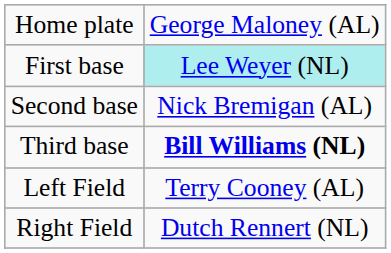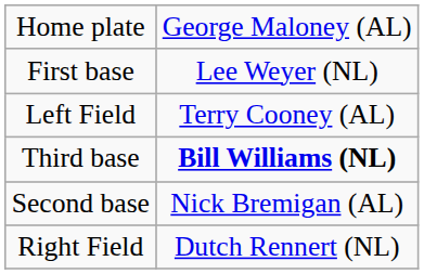First base | column 2: paleturquoise background -> no background
rows swapped: Second base <-> Left Field
